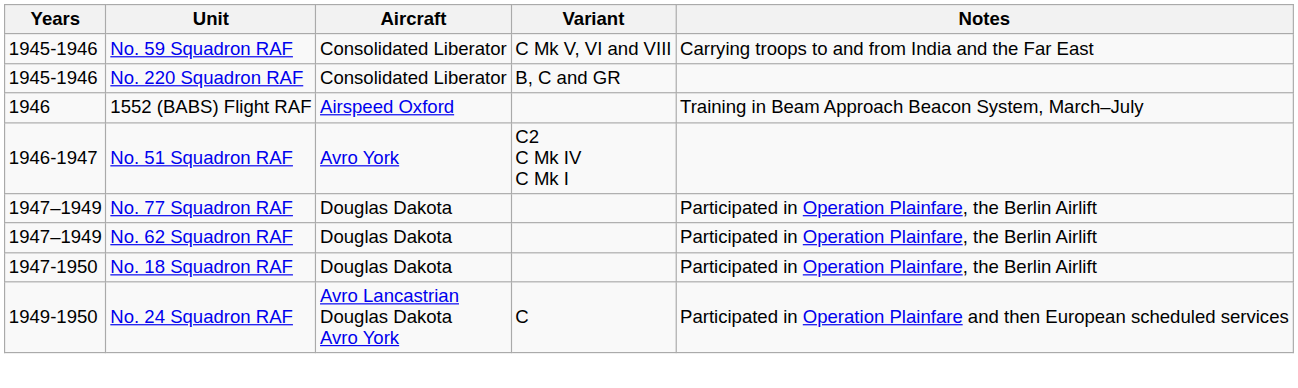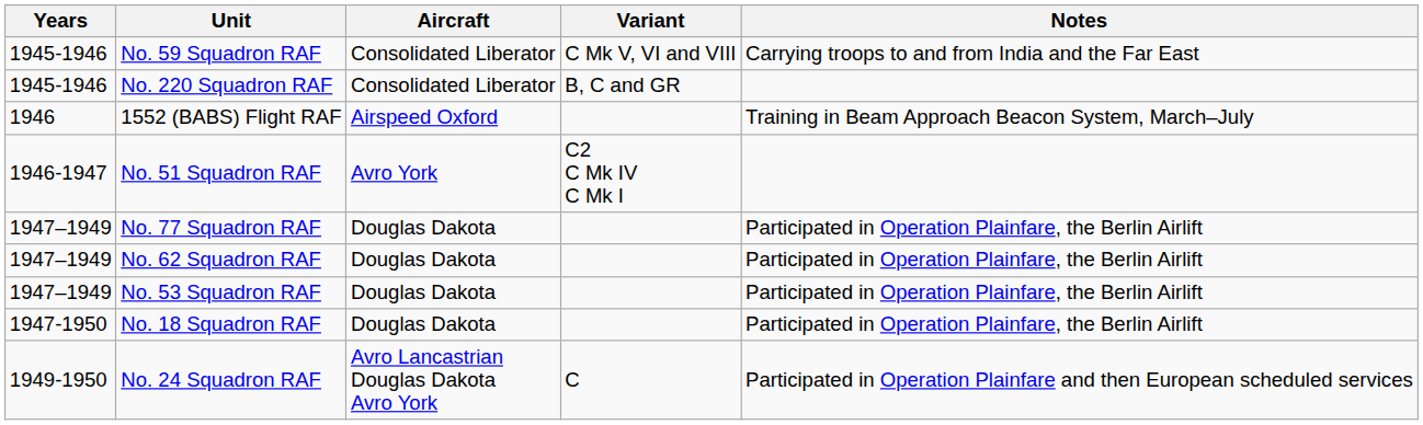+ row: 1947–1949 | No. 53 Squadron RAF | Douglas Dakota | Participated in Operation Plainfare, the Berlin Airlift
